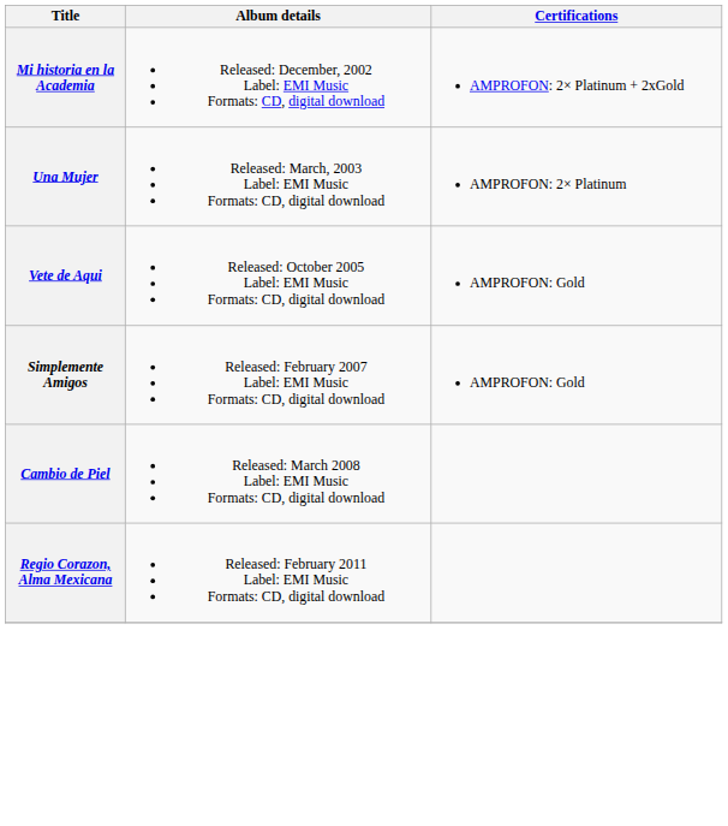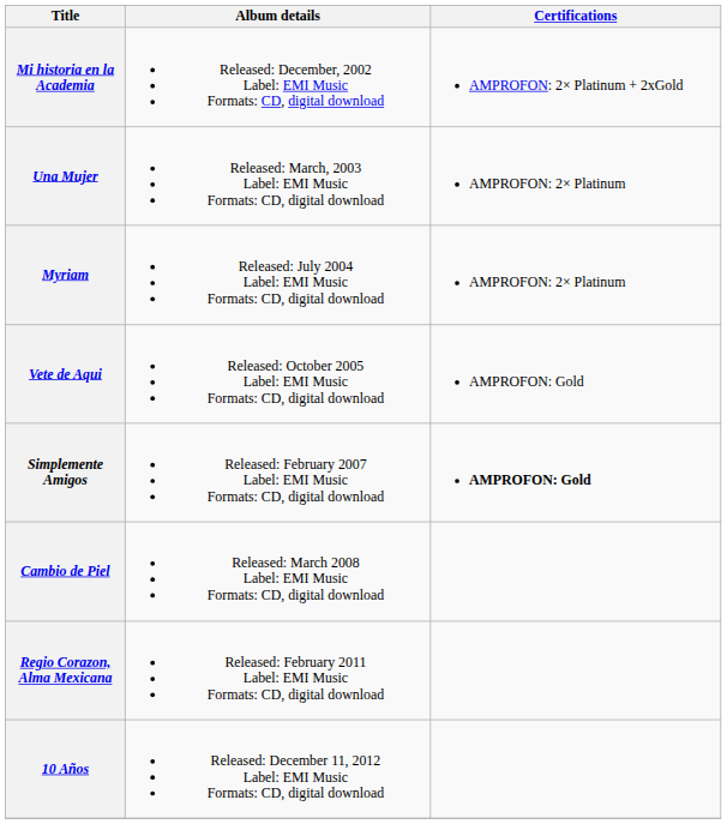+ row: Myriam | Released: July 2004 Label: EMI Music Formats: CD, digital download | AMPROFON: 2× Platinum
Simplemente Amigos | Certifications: normal -> bold
+ row: 10 Años | Released: December 11, 2012 Label: EMI Music Formats: CD, digital download
